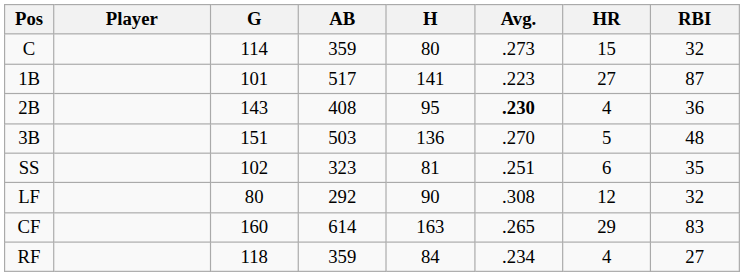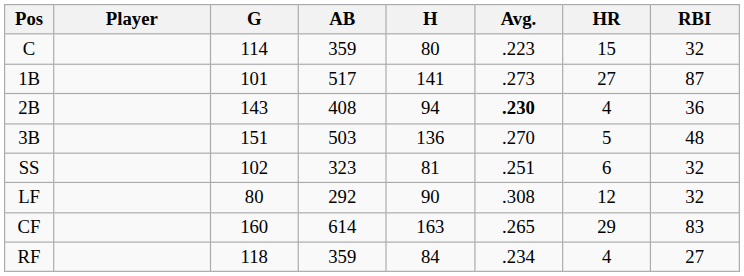C | Avg.: .273 -> .223
1B | Avg.: .223 -> .273
2B | H: 95 -> 94
SS | RBI: 35 -> 32
